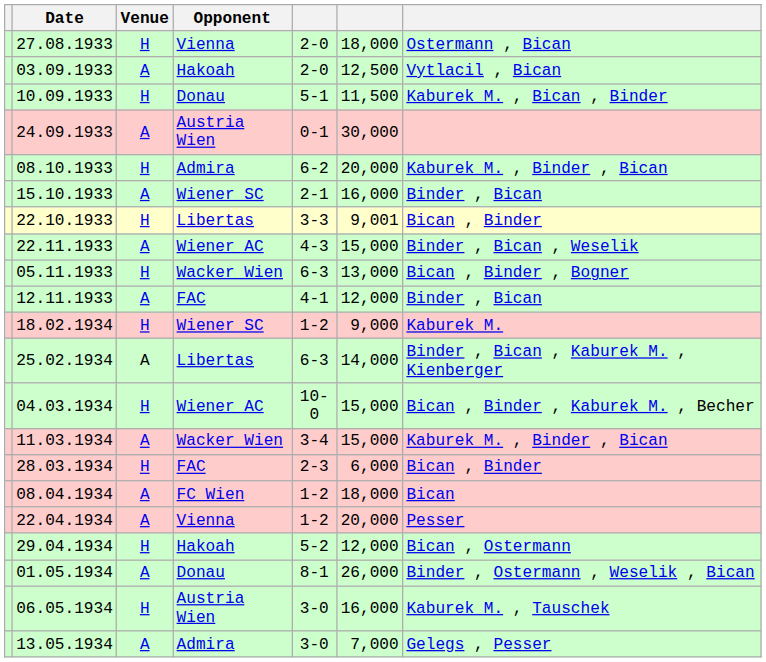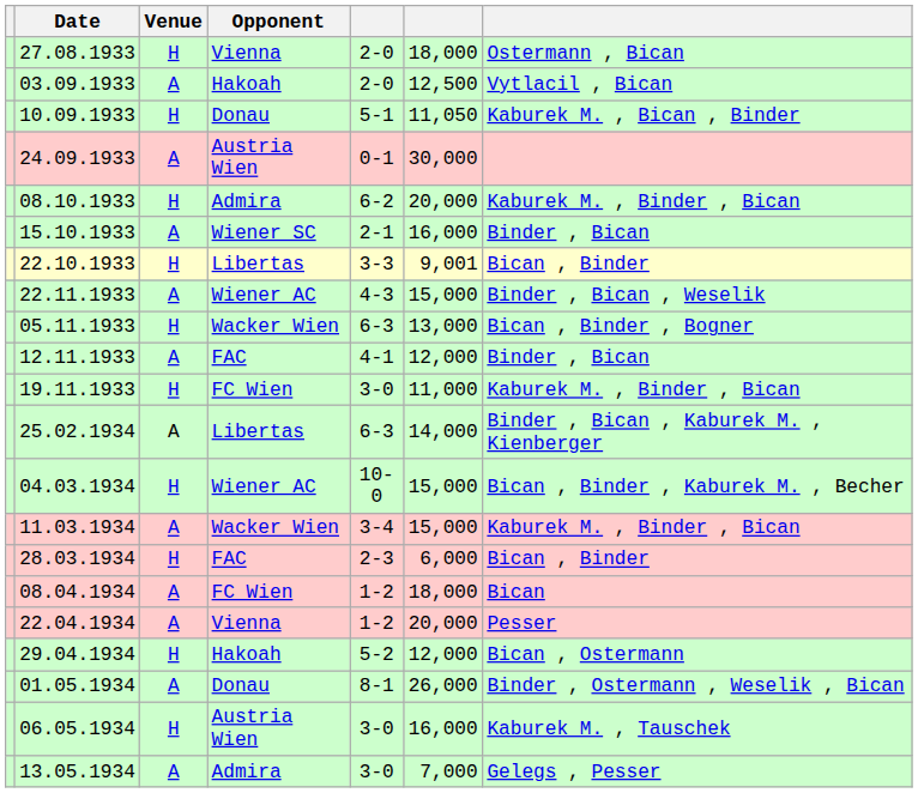10.09.1933 | column 6: 11,500 -> 11,050
+ row: 19.11.1933 | H | FC Wien | 3-0 | 11,000 | Kaburek M. , Binder , Bican
- row: 18.02.1934 | H | Wiener SC | 1-2 | 9,000 | Kaburek M.
